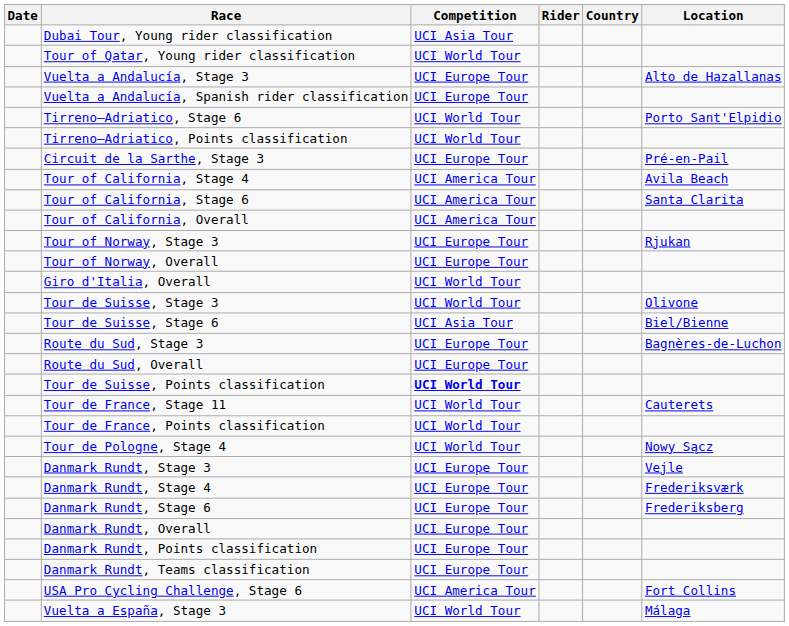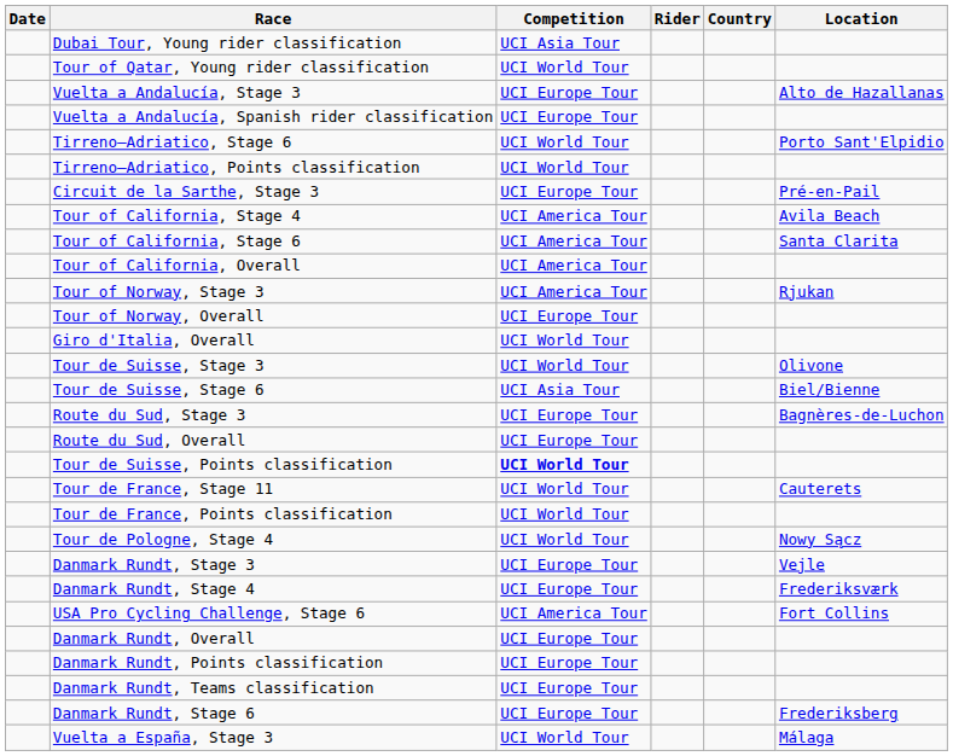Tour of Norway, Stage 3 | Competition: UCI Europe Tour -> UCI America Tour
rows swapped: Danmark Rundt, Stage 6 <-> USA Pro Cycling Challenge, Stage 6
